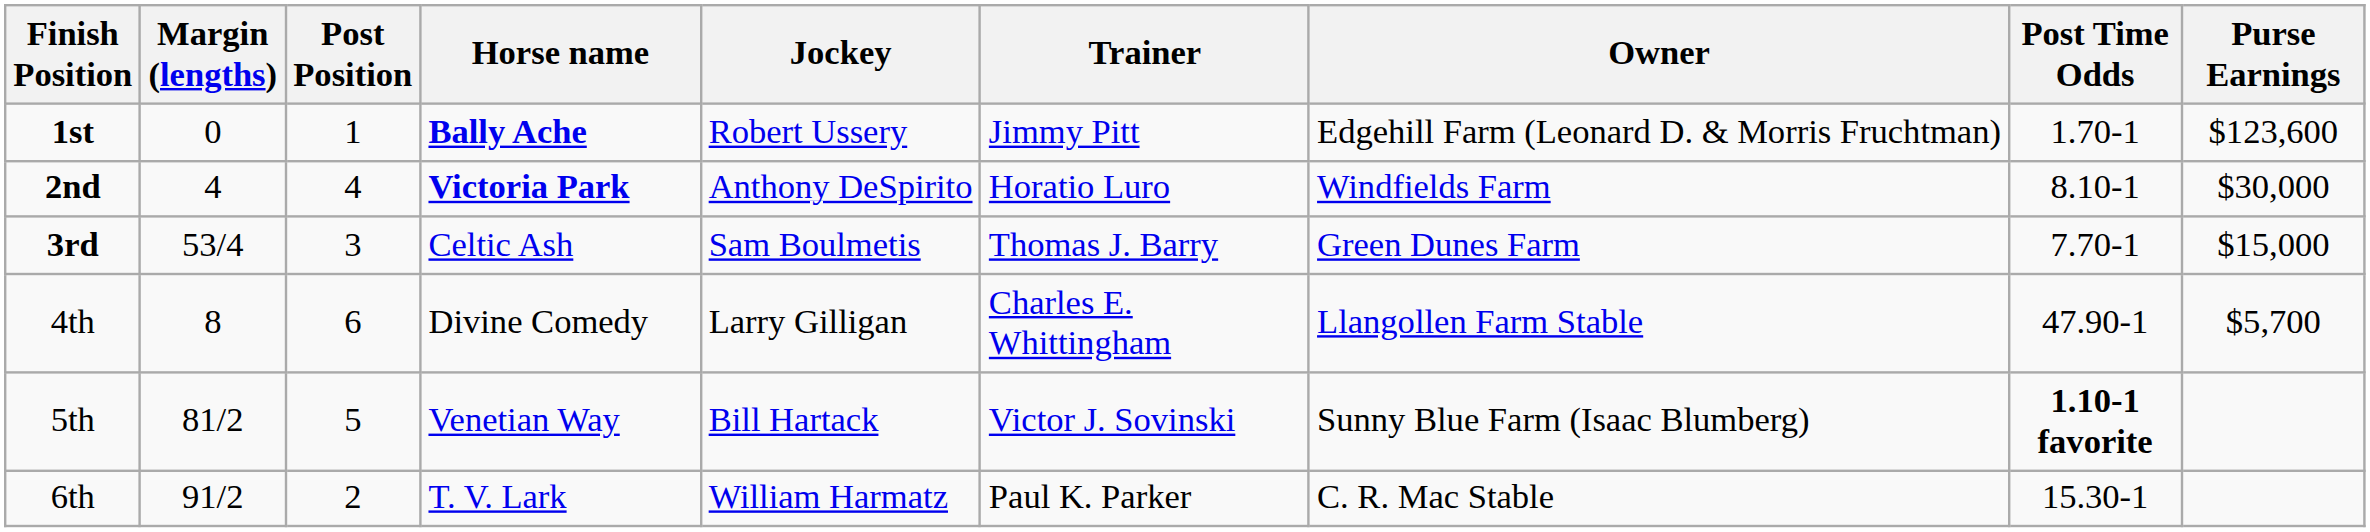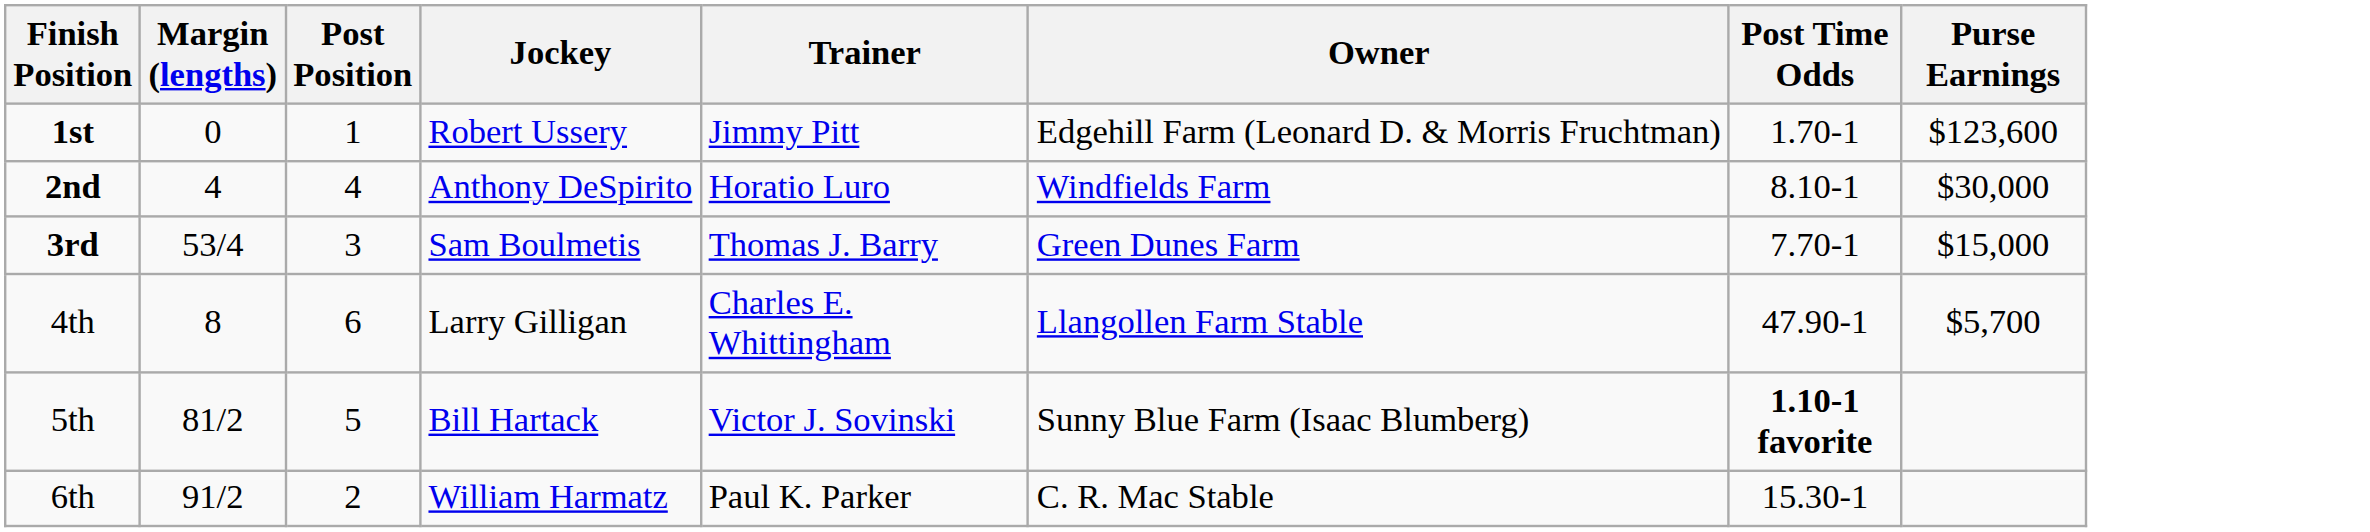- column: Horse name | Bally Ache | Victoria Park | Celtic Ash | Divine Comedy | Venetian Way | T. V. Lark
